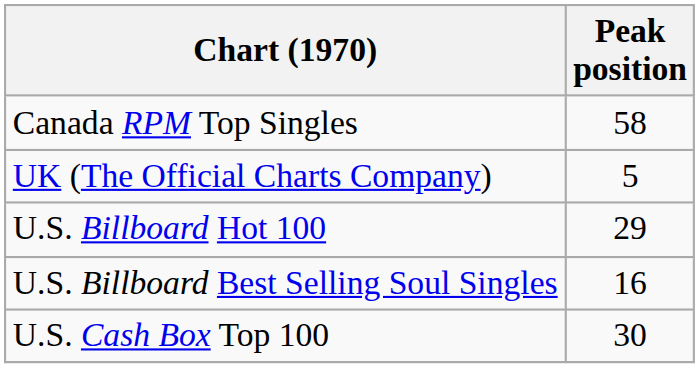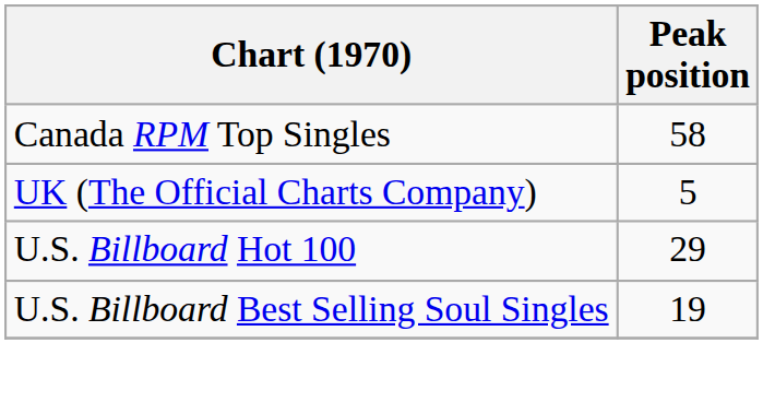U.S. Billboard Best Selling Soul Singles | Peak position: 16 -> 19
- row: U.S. Cash Box Top 100 | 30
